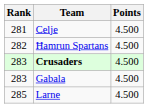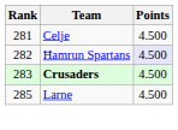Ħamrun Spartans | Points: no background -> lavender background
- row: 283 | Gabala | 4.500
